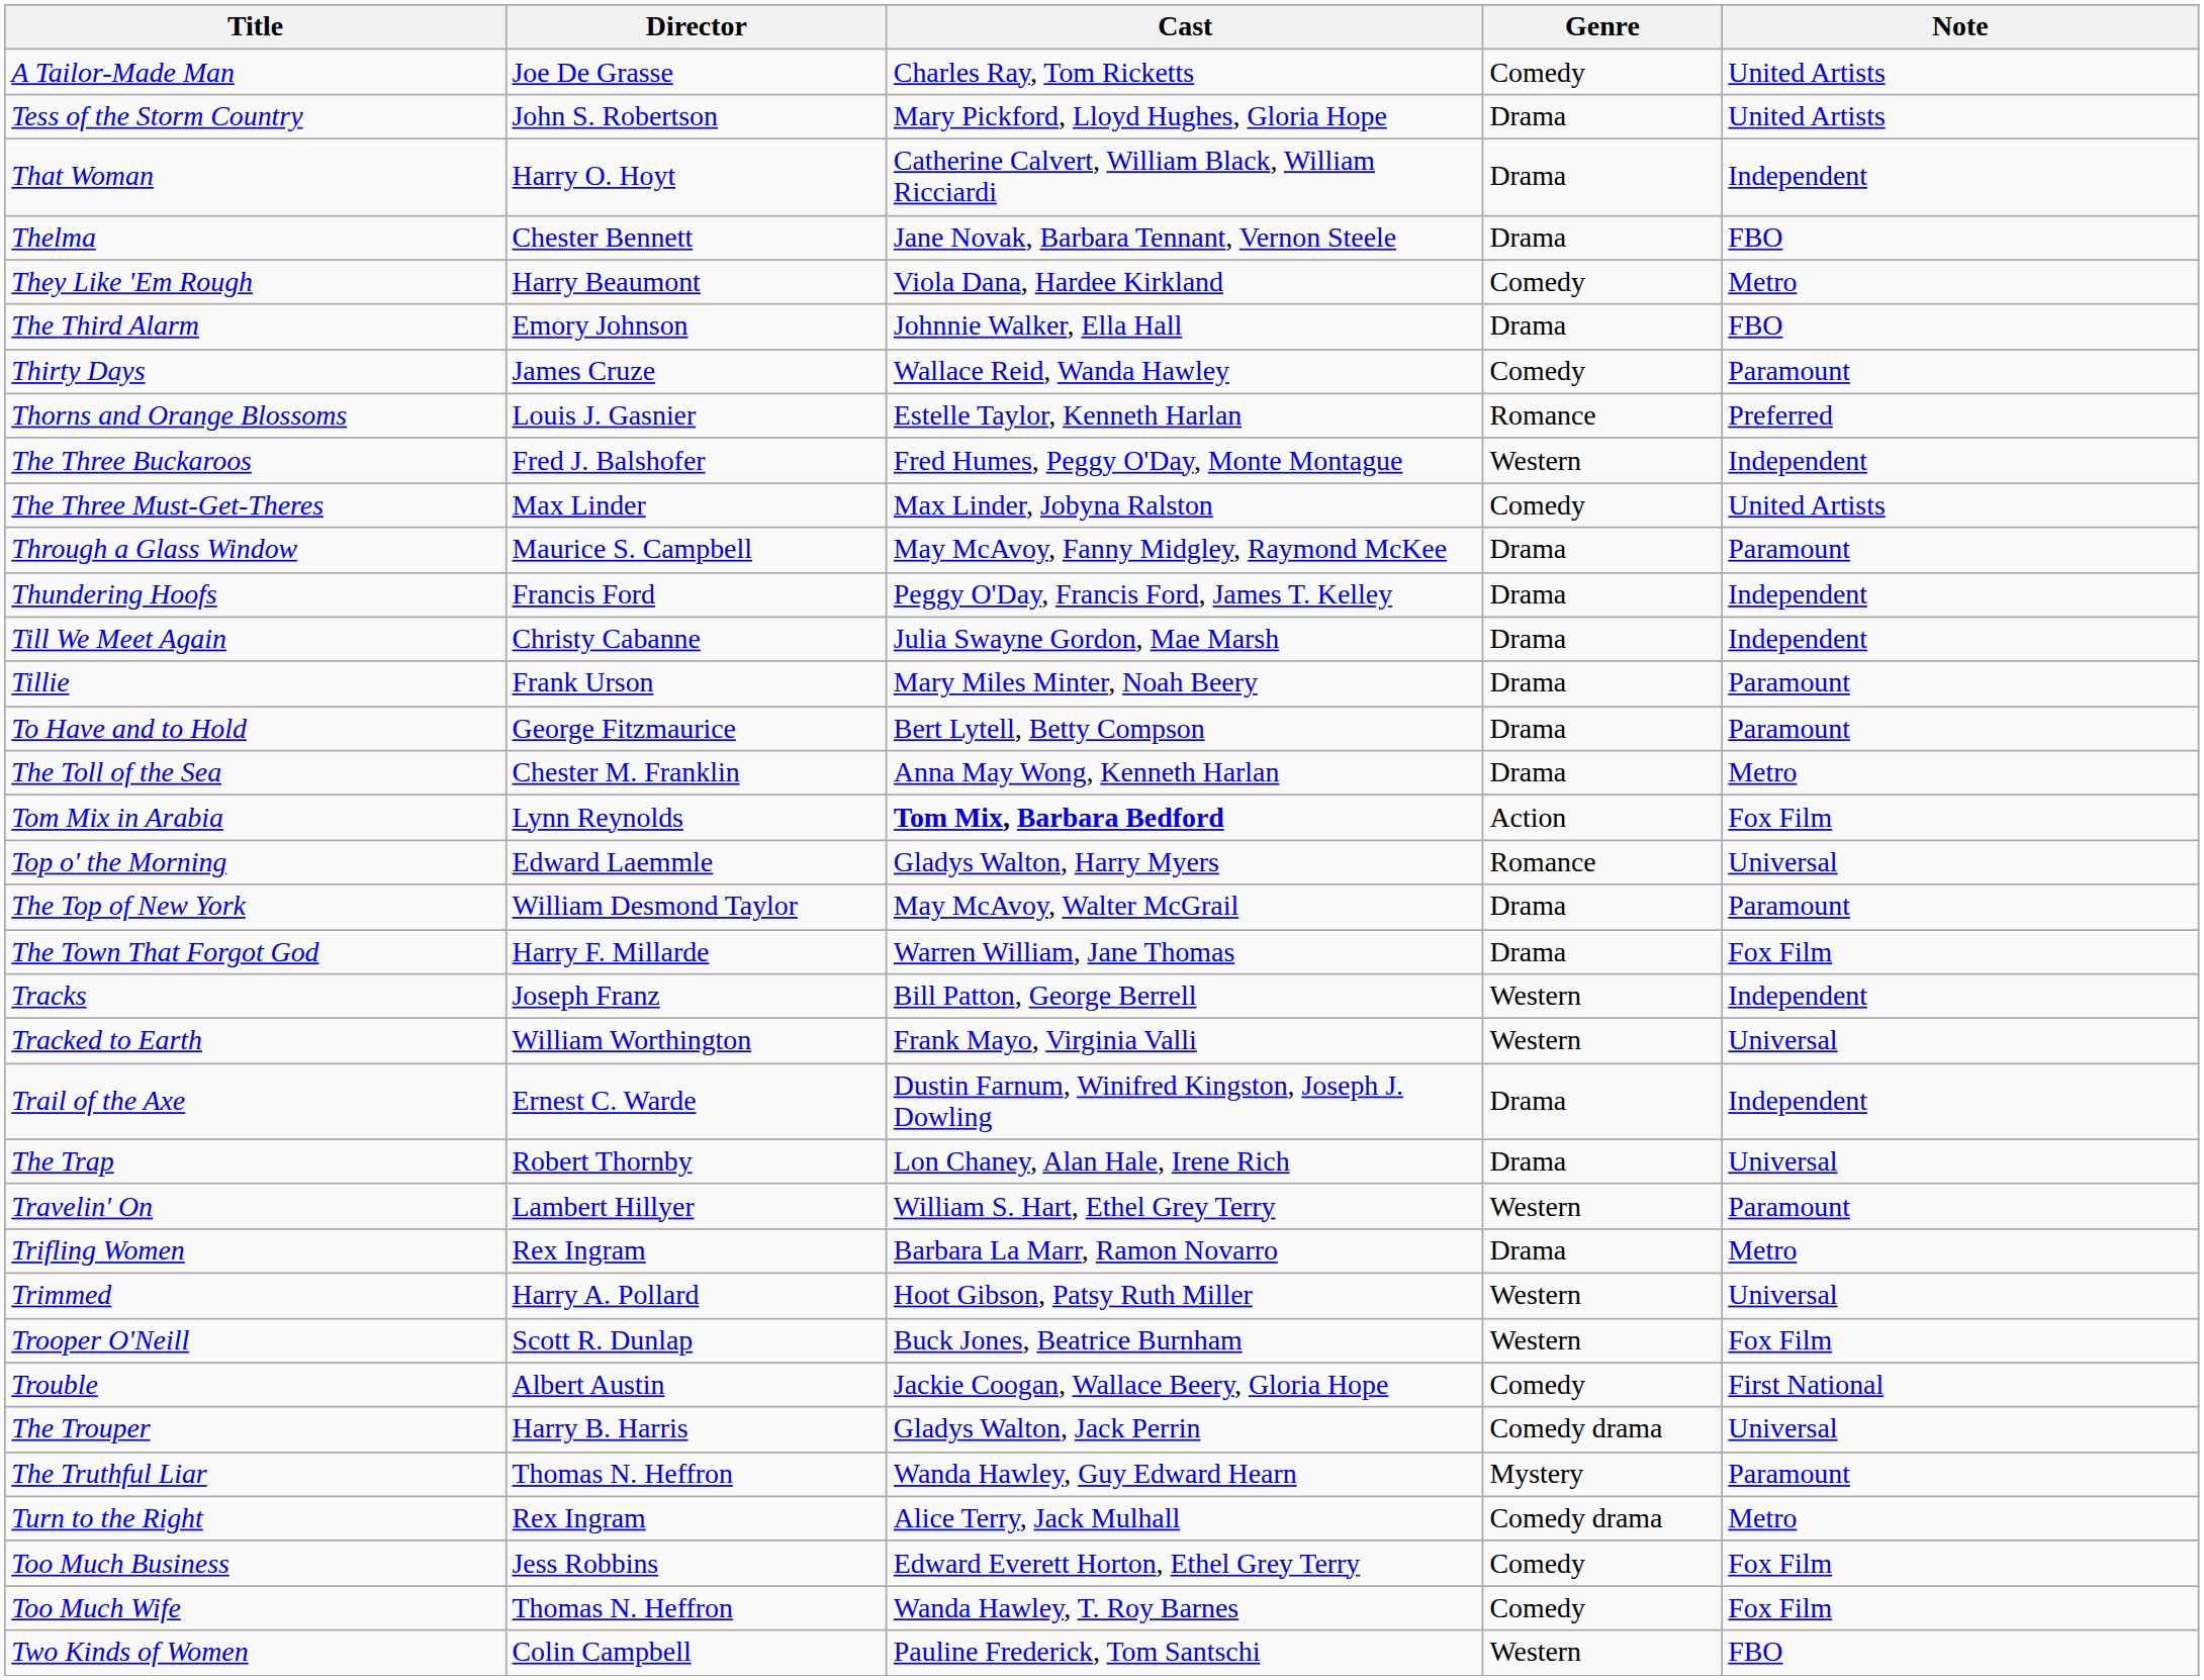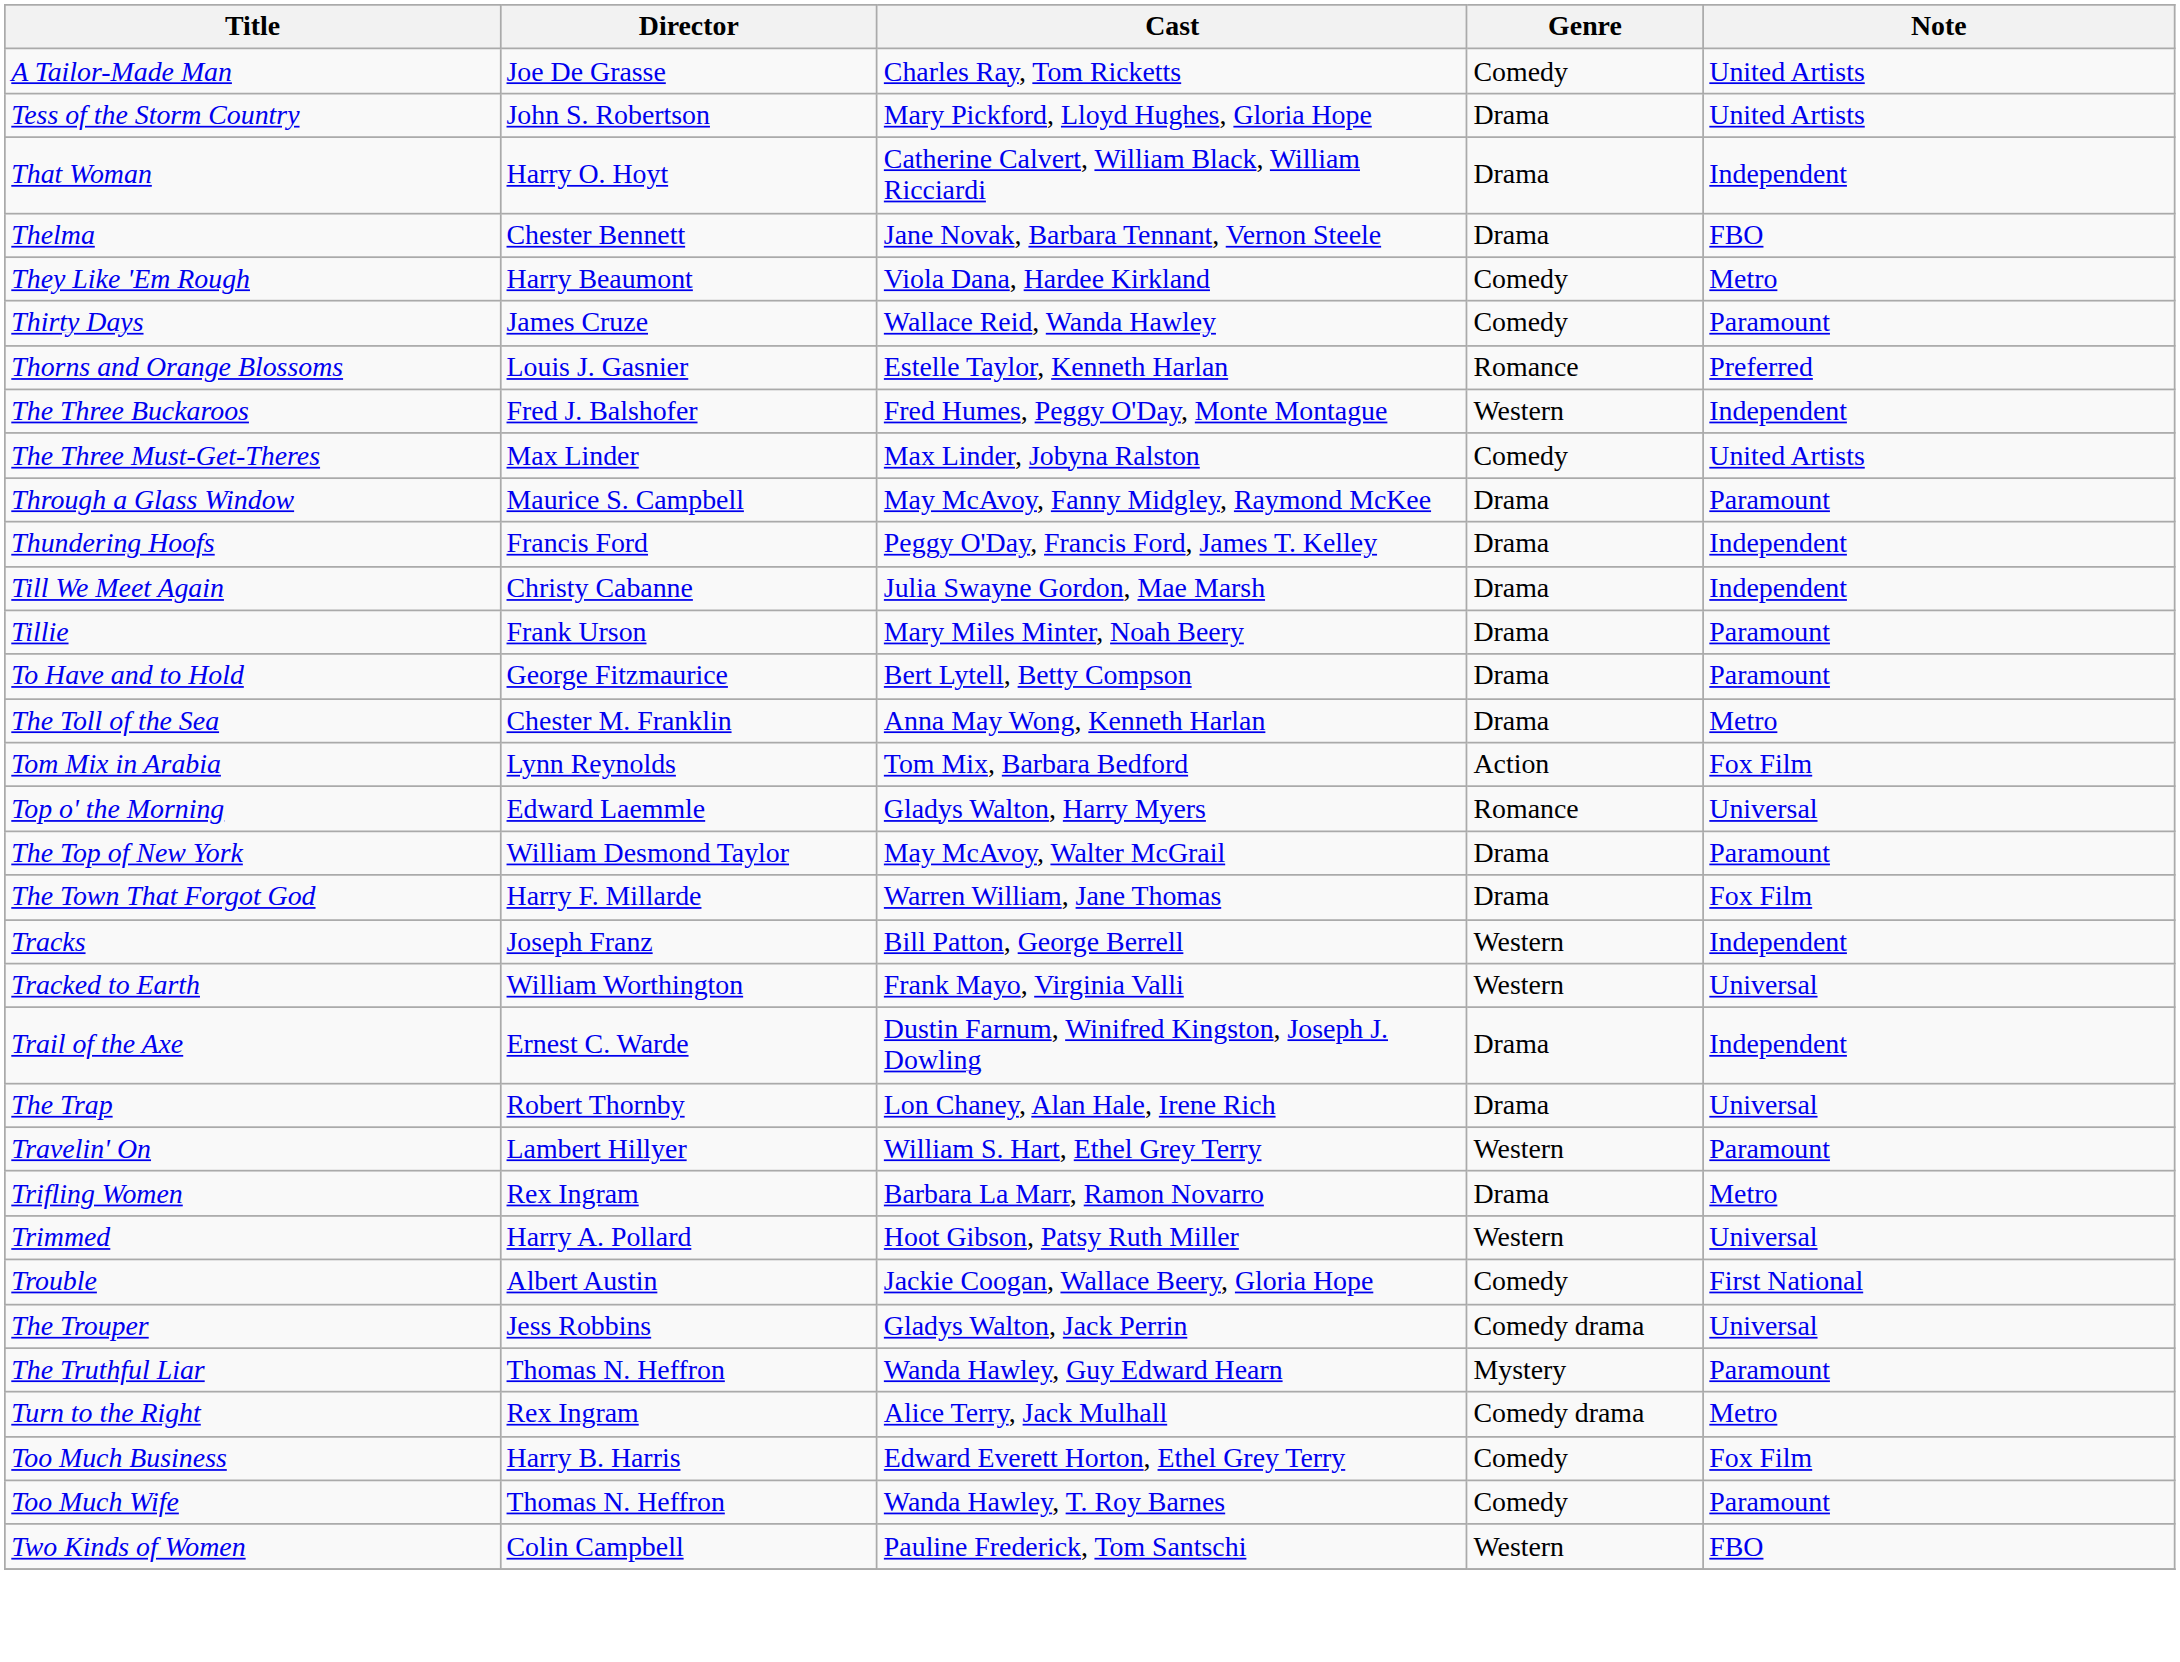- row: The Third Alarm | Emory Johnson | Johnnie Walker, Ella Hall | Drama | FBO
Tom Mix in Arabia | Cast: bold -> normal
- row: Trooper O'Neill | Scott R. Dunlap | Buck Jones, Beatrice Burnham | Western | Fox Film
The Trouper | Director: Harry B. Harris -> Jess Robbins
Too Much Business | Director: Jess Robbins -> Harry B. Harris
Too Much Wife | Note: Fox Film -> Paramount
